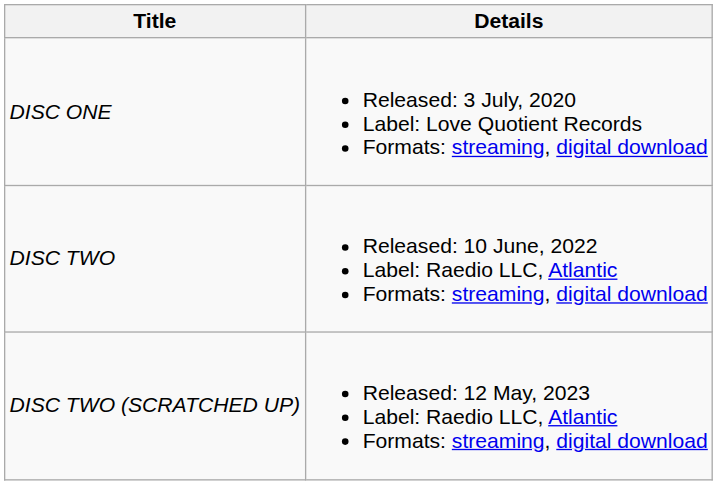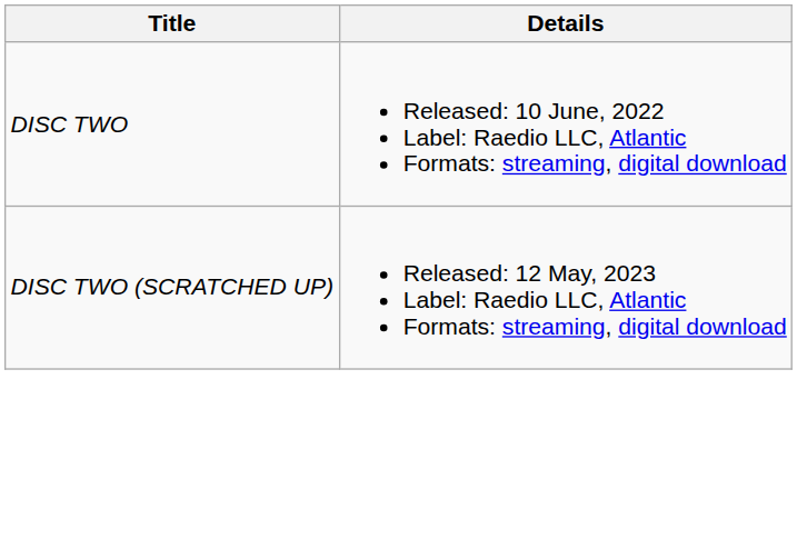- row: DISC ONE | Released: 3 July, 2020 Label: Love Quotient Records Formats: streaming, digital download
